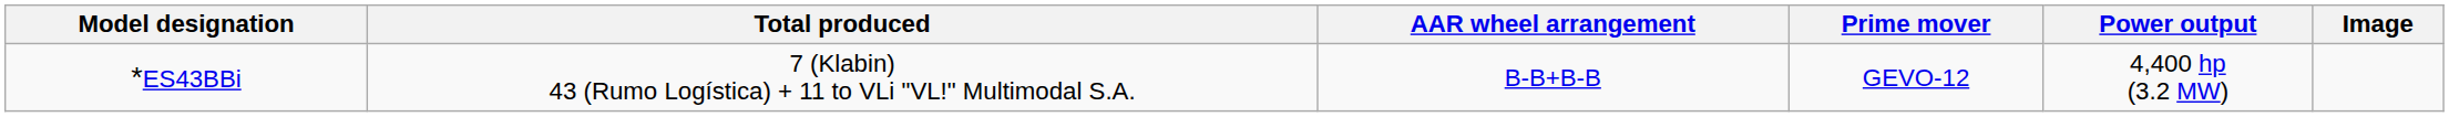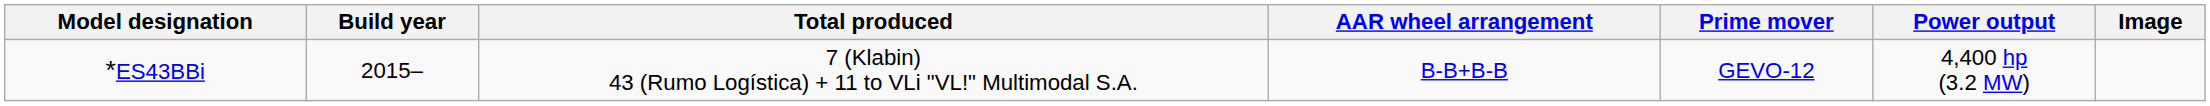+ column: Build year | 2015–
